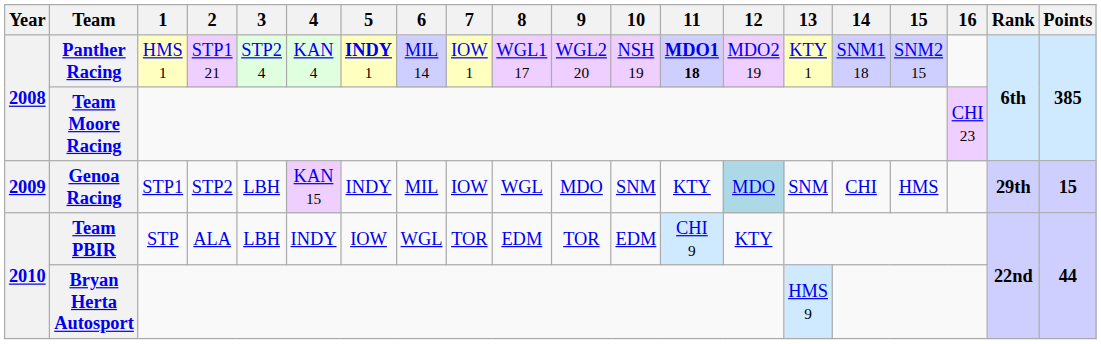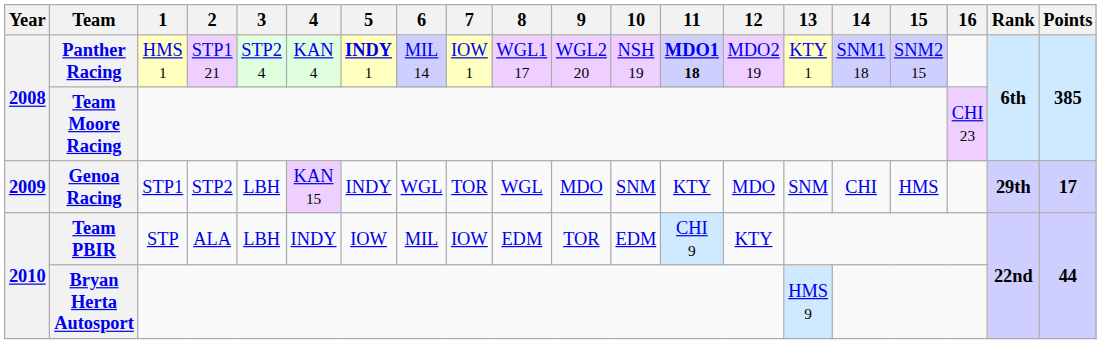Genoa Racing | 6: MIL -> WGL
Genoa Racing | 7: IOW -> TOR
Genoa Racing | 12: lightblue background -> no background
Genoa Racing | Points: 15 -> 17
Team PBIR | 6: WGL -> MIL
Team PBIR | 7: TOR -> IOW
